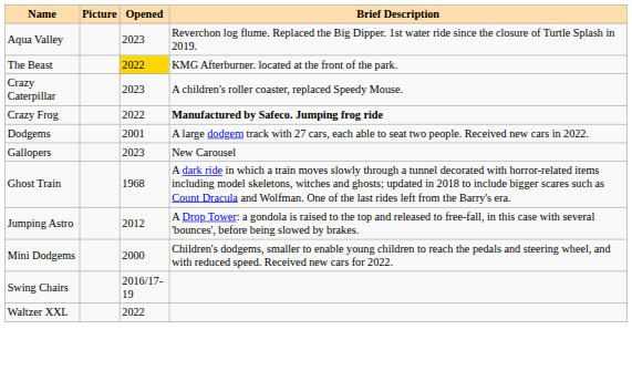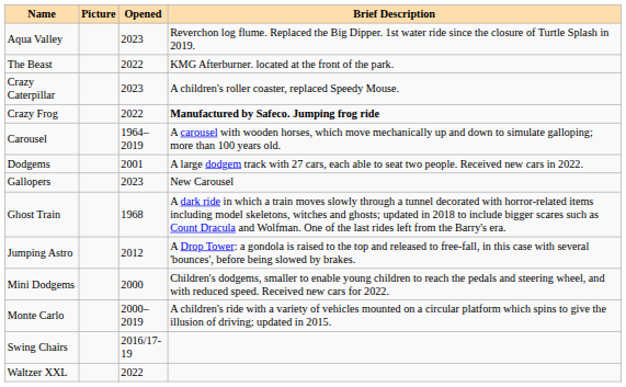The Beast | Opened: gold background -> no background
+ row: Carousel | 1964–2019 | A carousel with wooden horses, which move mechanically up and down to simulate galloping; more than 100 years old.
+ row: Monte Carlo | 2000–2019 | A children's ride with a variety of vehicles mounted on a circular platform which spins to give the illusion of driving; updated in 2015.
